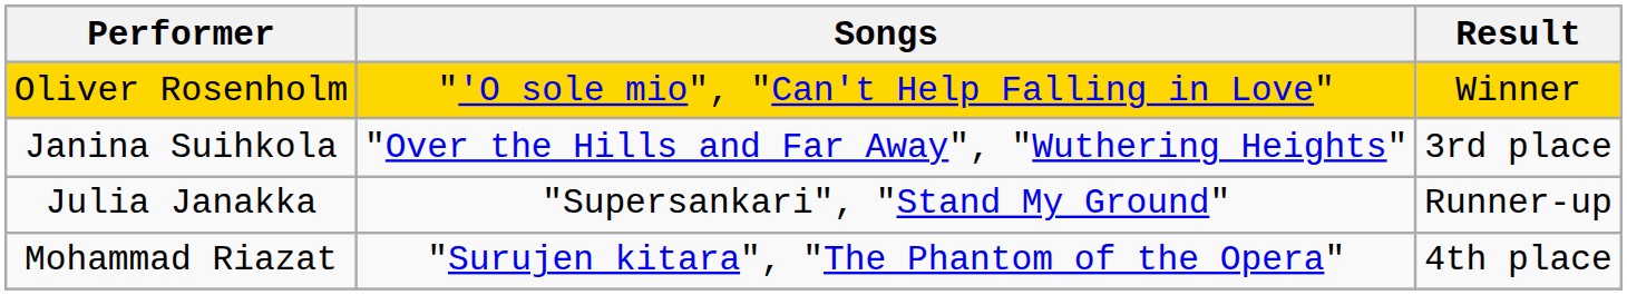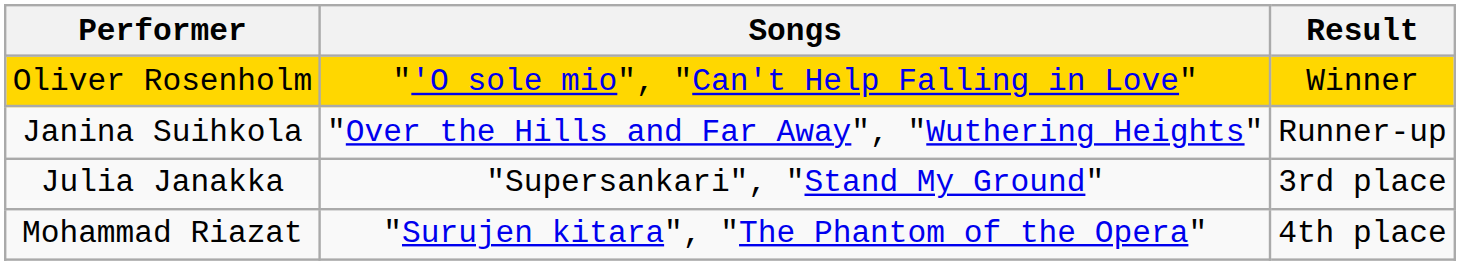Janina Suihkola | Result: 3rd place -> Runner-up
Julia Janakka | Result: Runner-up -> 3rd place
